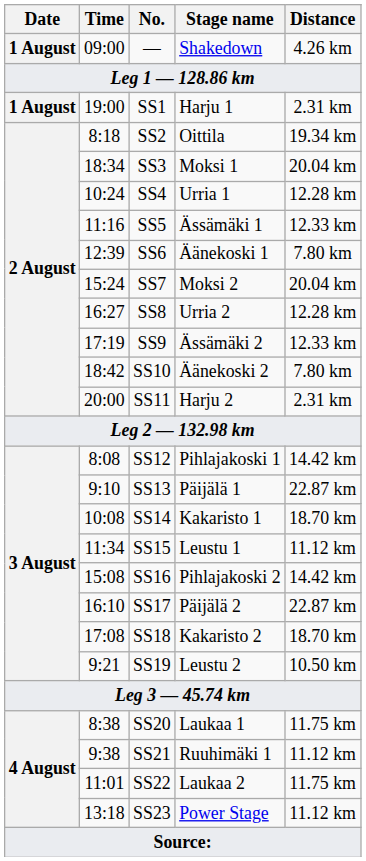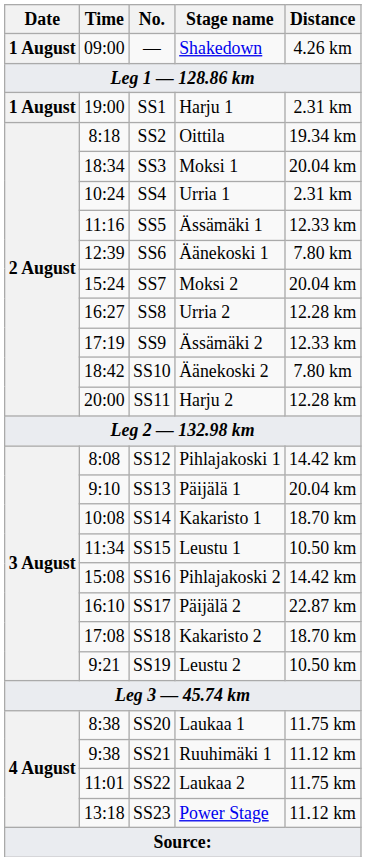SS4 | Distance: 12.28 km -> 2.31 km
SS11 | Distance: 2.31 km -> 12.28 km
SS13 | Distance: 22.87 km -> 20.04 km
SS15 | Distance: 11.12 km -> 10.50 km
